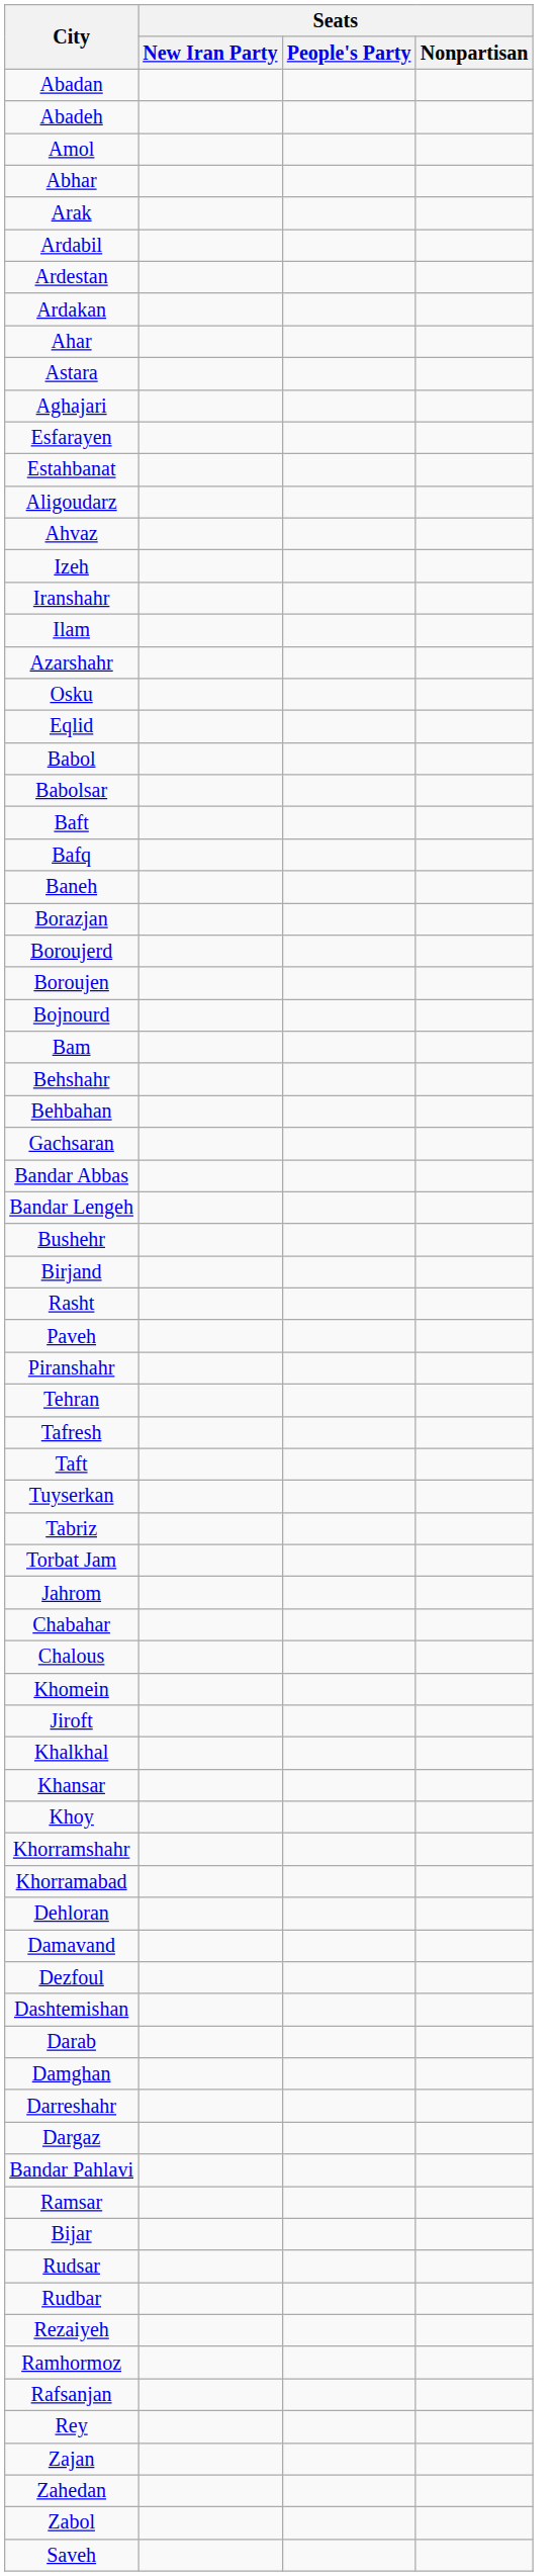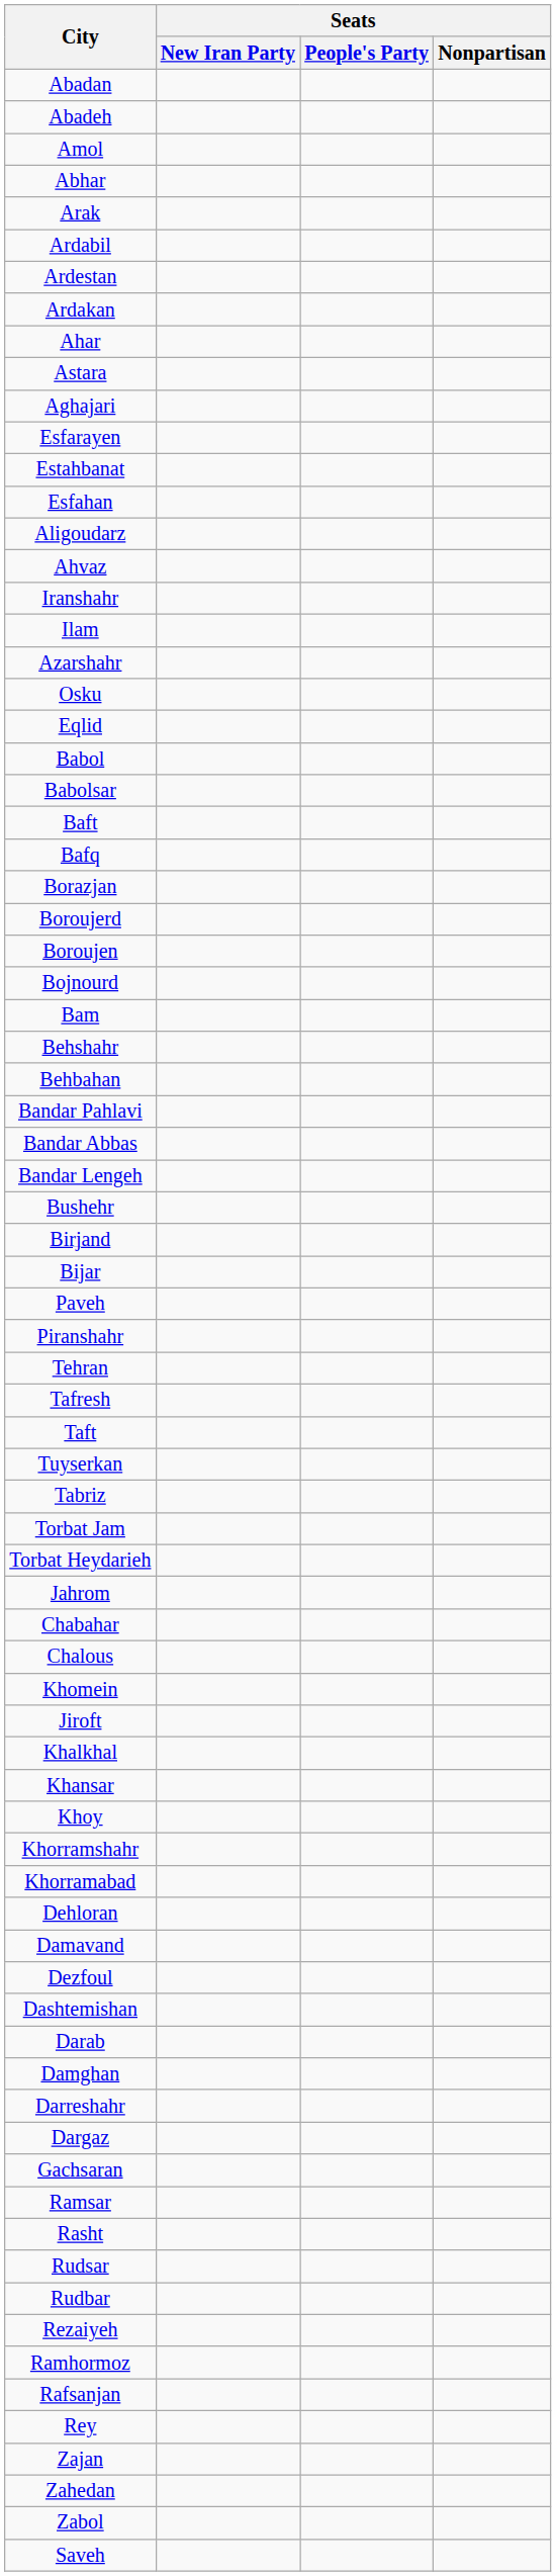+ row: Esfahan
- row: Izeh
- row: Baneh
rows swapped: Bandar Pahlavi <-> Gachsaran
rows swapped: Bijar <-> Rasht
+ row: Torbat Heydarieh
